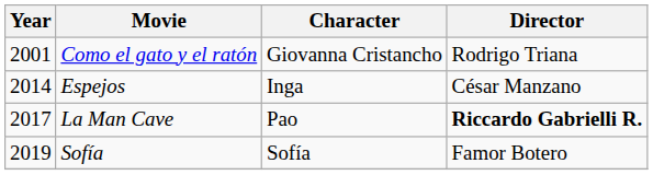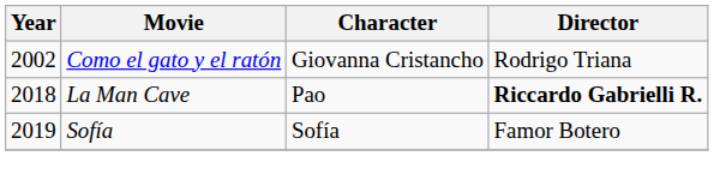Como el gato y el ratón | Year: 2001 -> 2002
- row: 2014 | Espejos | Inga | César Manzano
La Man Cave | Year: 2017 -> 2018
